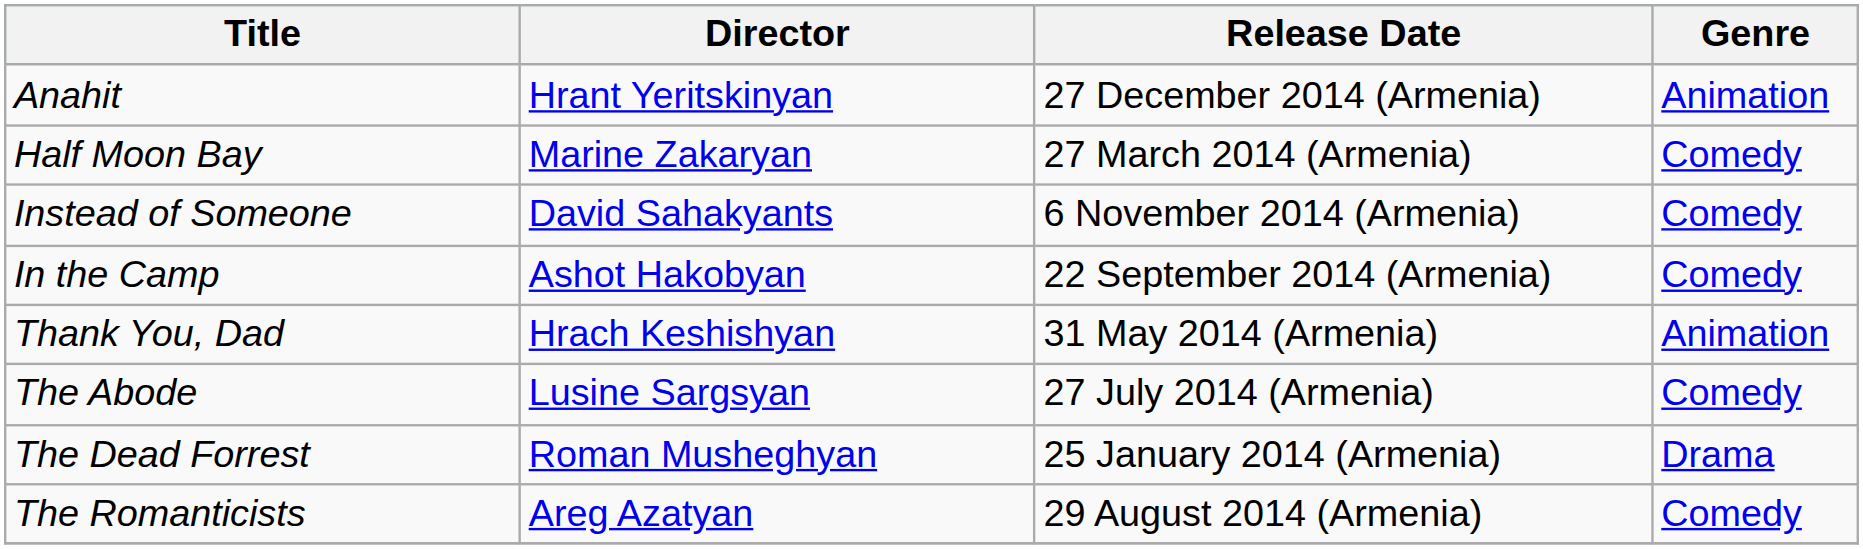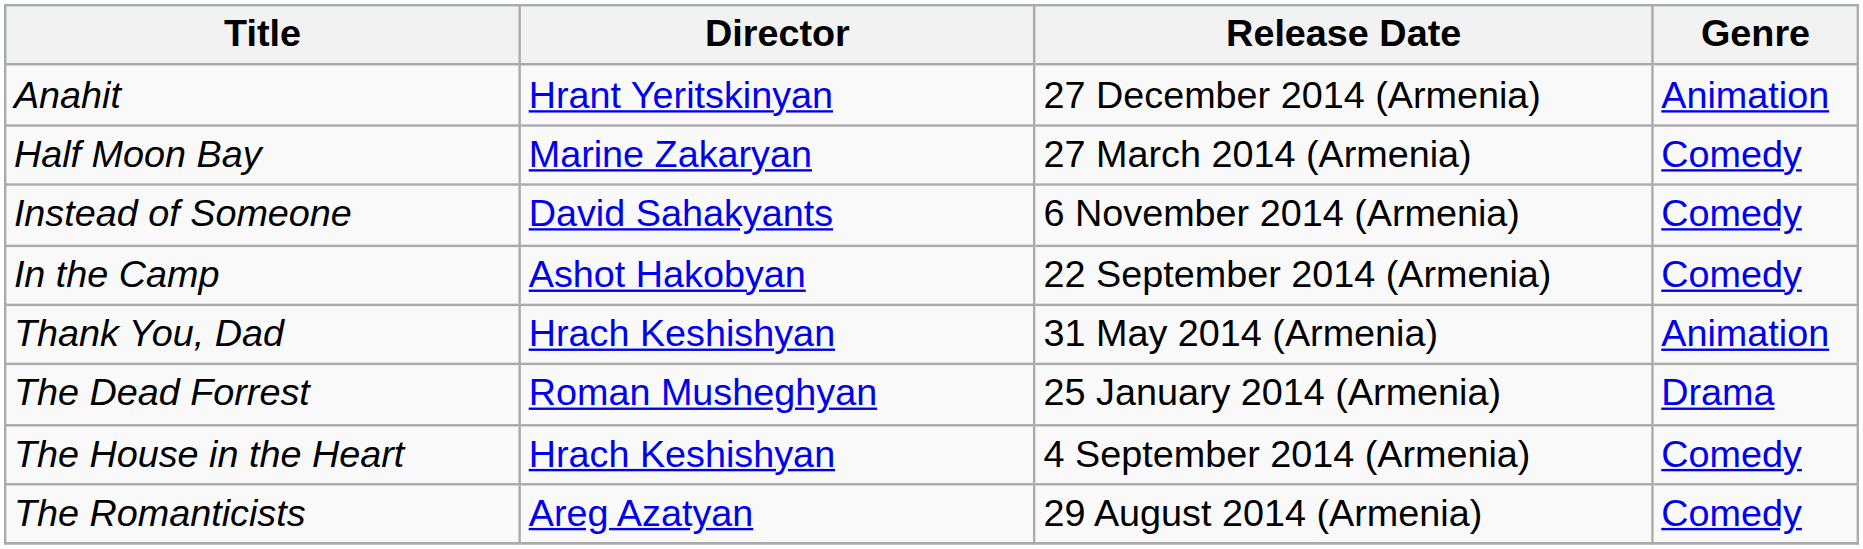- row: The Abode | Lusine Sargsyan | 27 July 2014 (Armenia) | Comedy
+ row: The House in the Heart | Hrach Keshishyan | 4 September 2014 (Armenia) | Comedy
